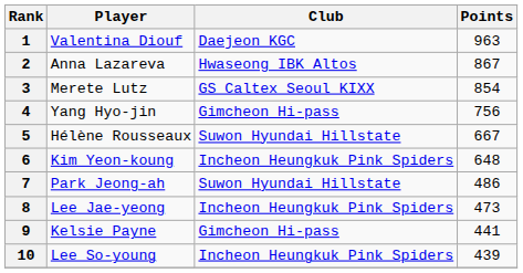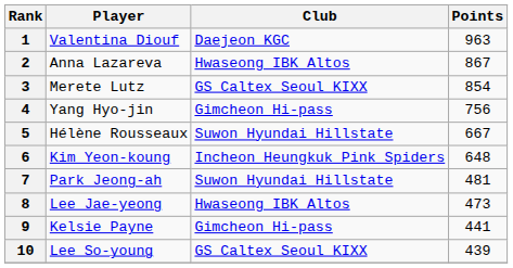7 | Points: 486 -> 481
8 | Club: Incheon Heungkuk Pink Spiders -> Hwaseong IBK Altos
10 | Club: Incheon Heungkuk Pink Spiders -> GS Caltex Seoul KIXX
